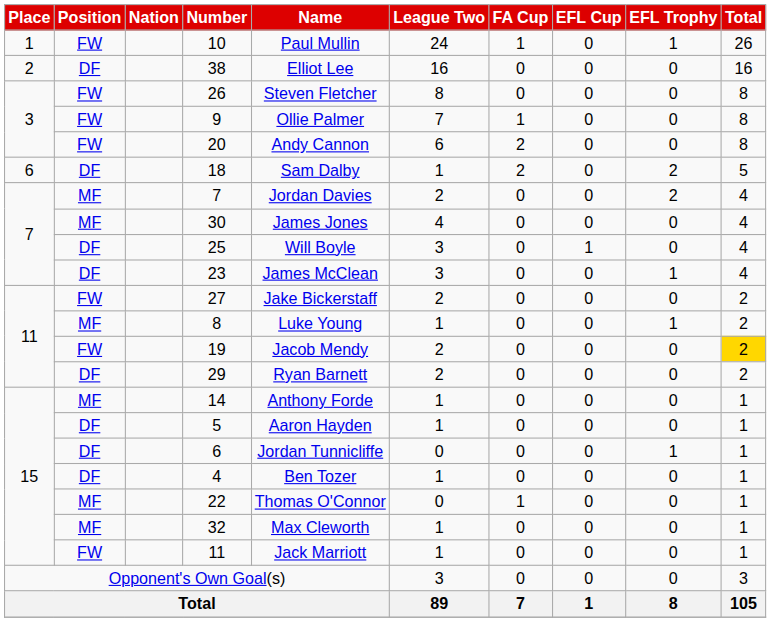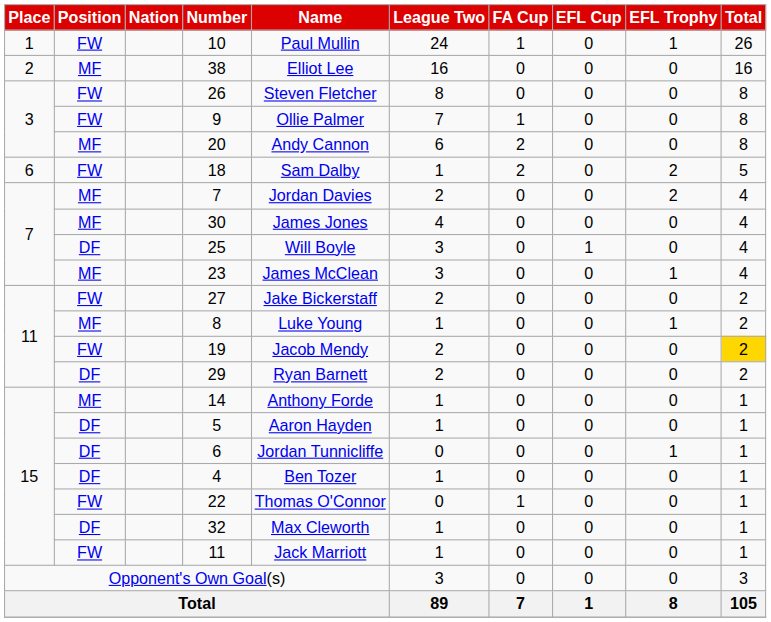38 | Position: DF -> MF
20 | Position: FW -> MF
18 | Position: DF -> FW
23 | Position: DF -> MF
22 | Position: MF -> FW
32 | Position: MF -> DF
